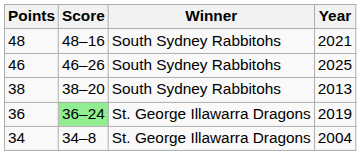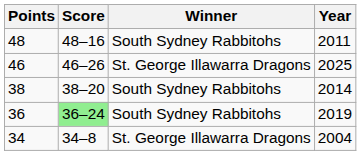48 | Year: 2021 -> 2011
46 | Winner: South Sydney Rabbitohs -> St. George Illawarra Dragons
38 | Year: 2013 -> 2014
36 | Winner: St. George Illawarra Dragons -> South Sydney Rabbitohs
